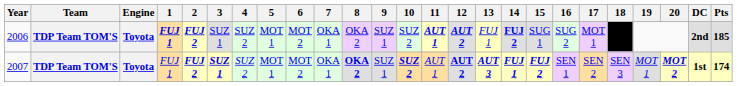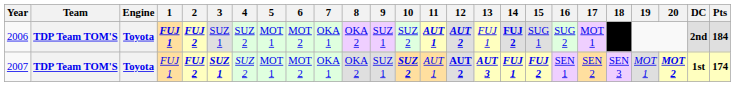2006 | Pts: 185 -> 184
2007 | 8: bold -> normal
